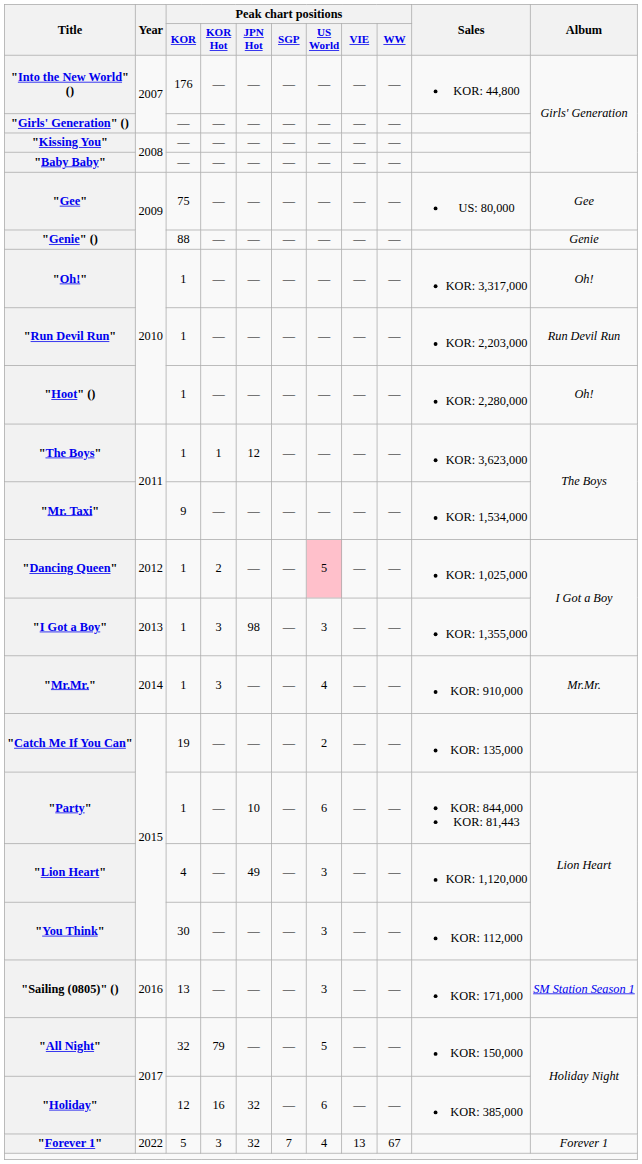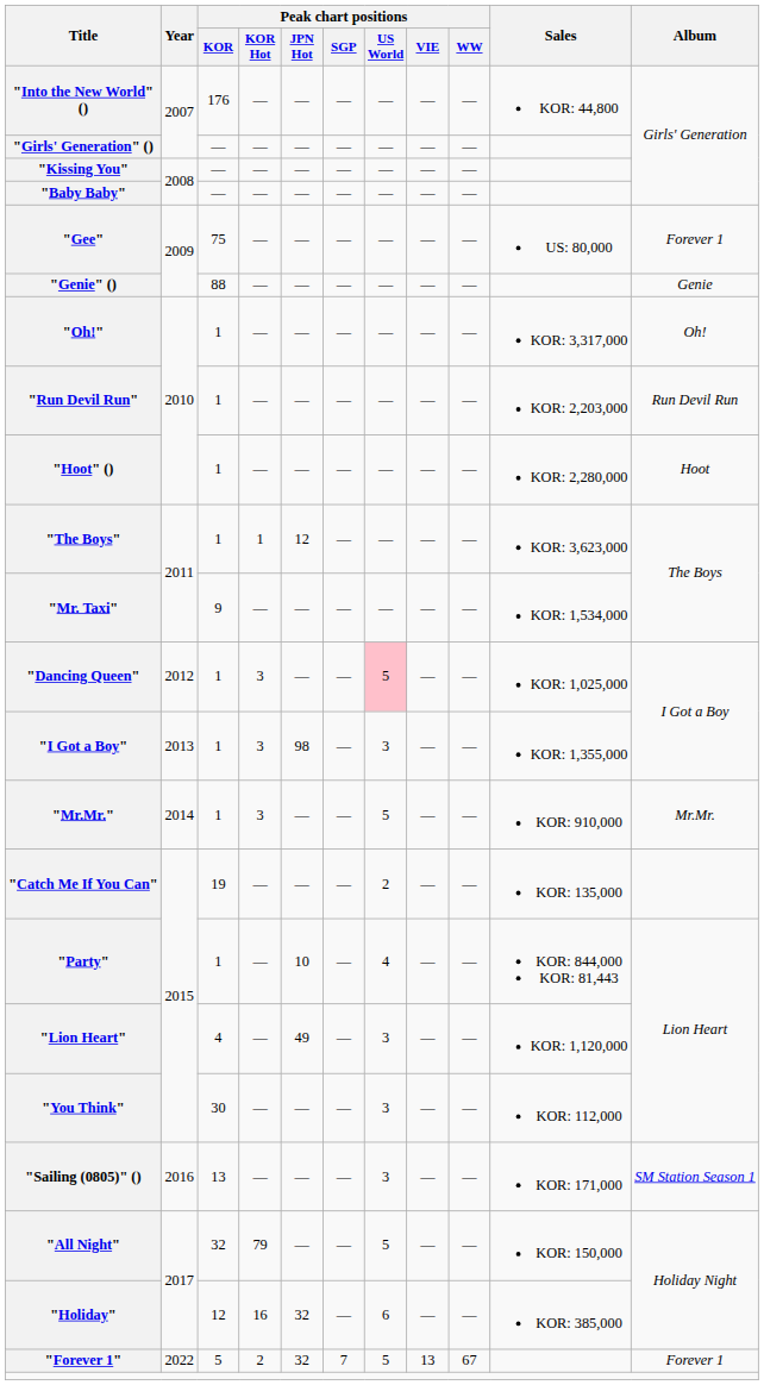"Gee" | Album: Gee -> Forever 1
"Hoot" () | Album: Oh! -> Hoot
"Dancing Queen" | Peak chart positions / KOR Hot: 2 -> 3
"Mr.Mr." | Peak chart positions / US World: 4 -> 5
"Party" | Peak chart positions / US World: 6 -> 4
"Forever 1" | Peak chart positions / KOR Hot: 3 -> 2
"Forever 1" | Peak chart positions / US World: 4 -> 5
